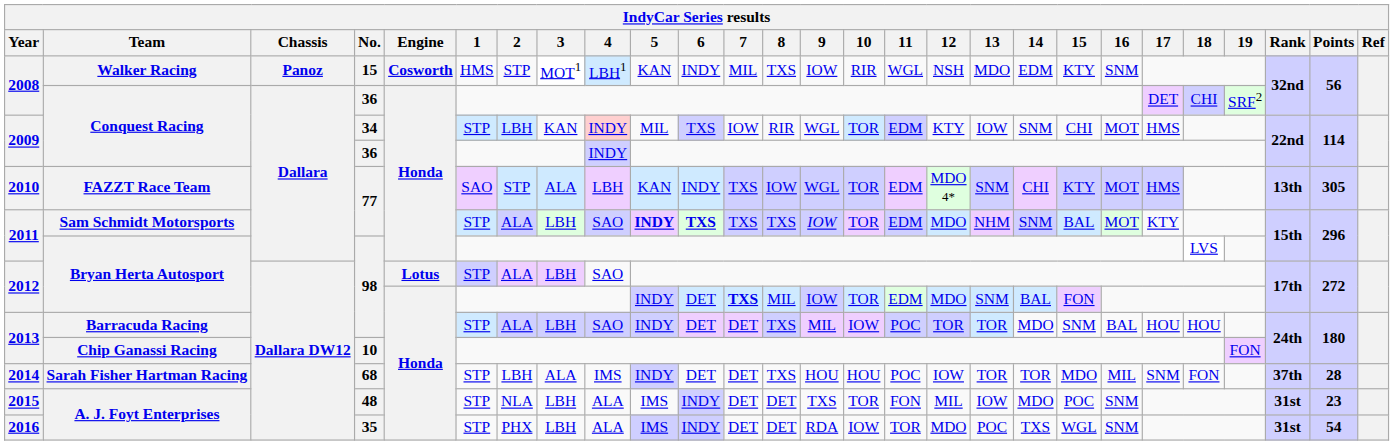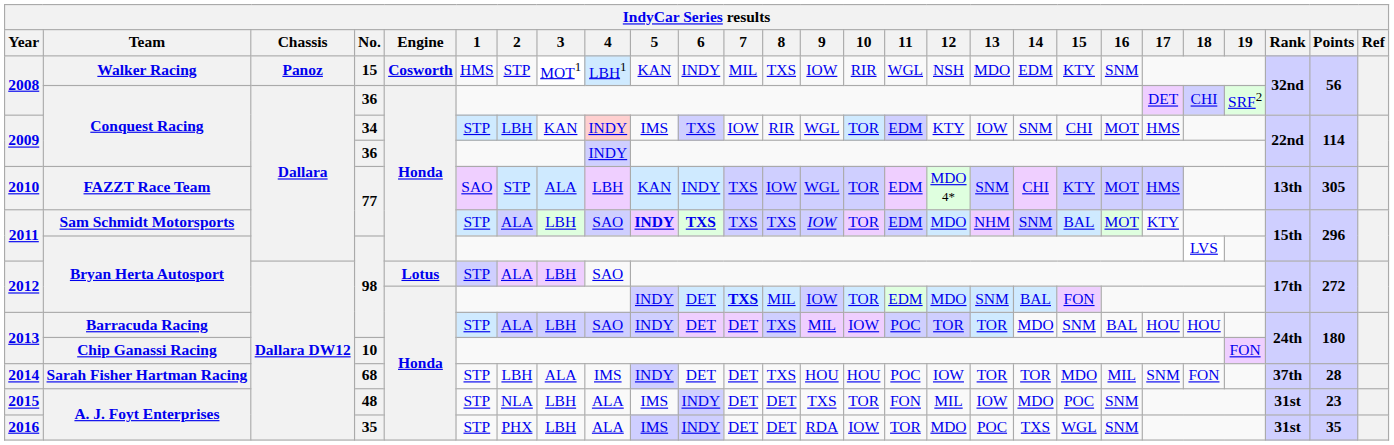2009 / 34 | 5: MIL -> IMS
2016 | Points: 54 -> 35
